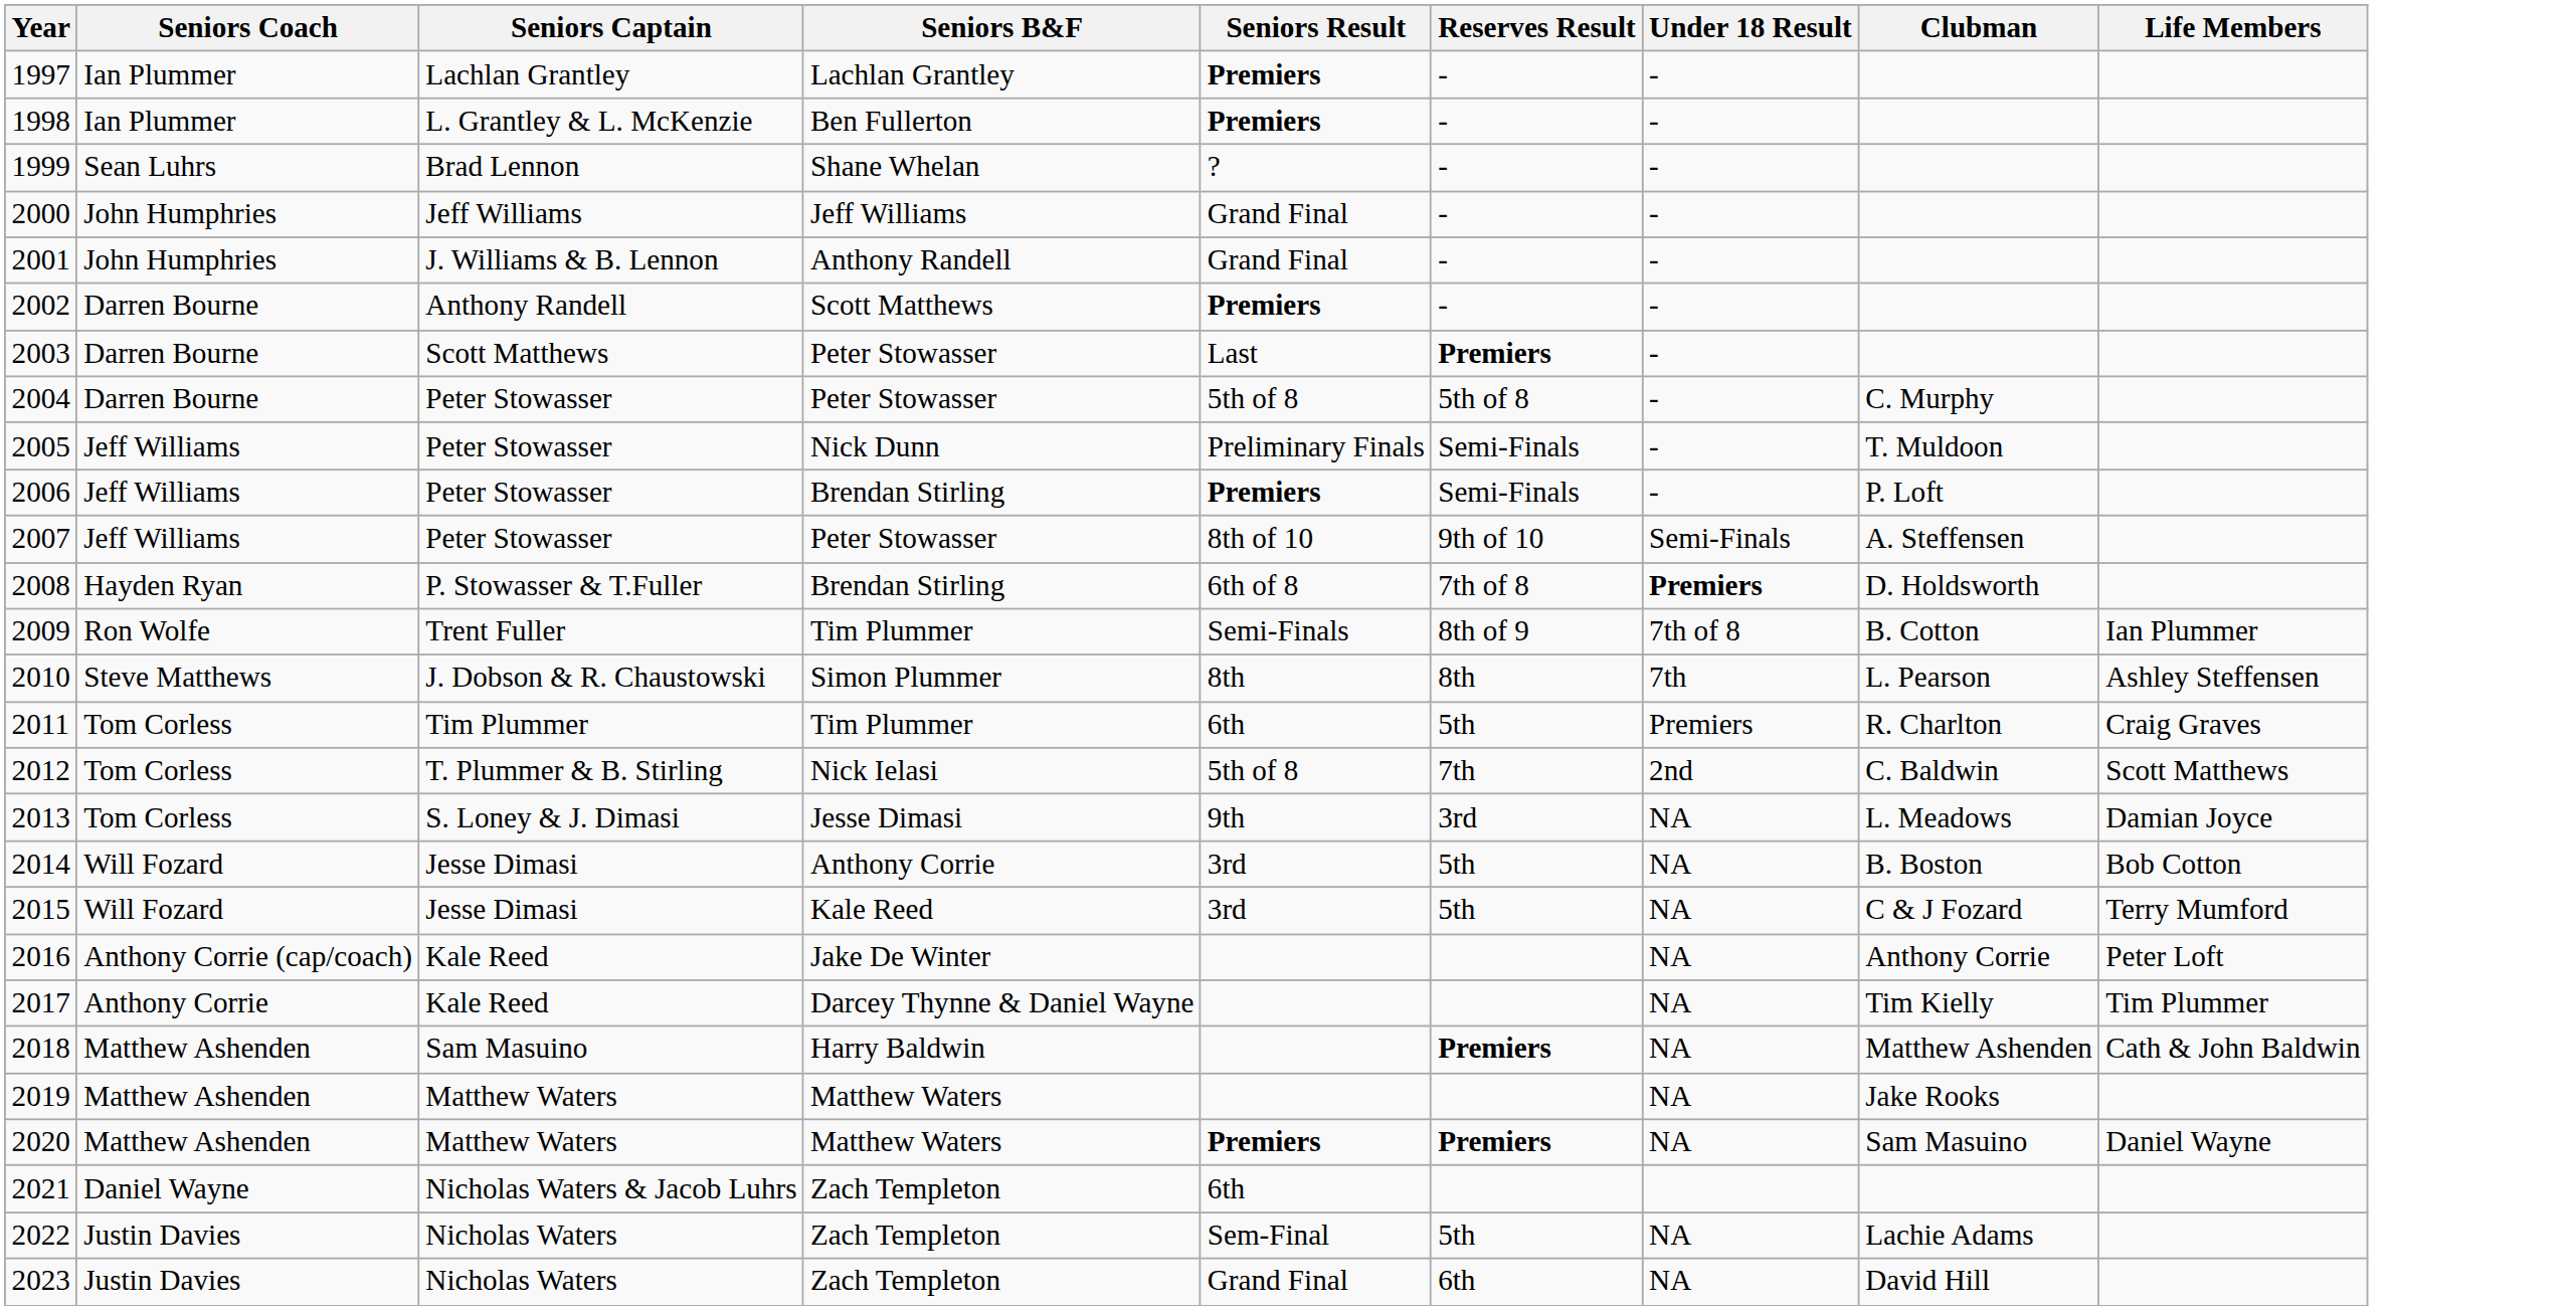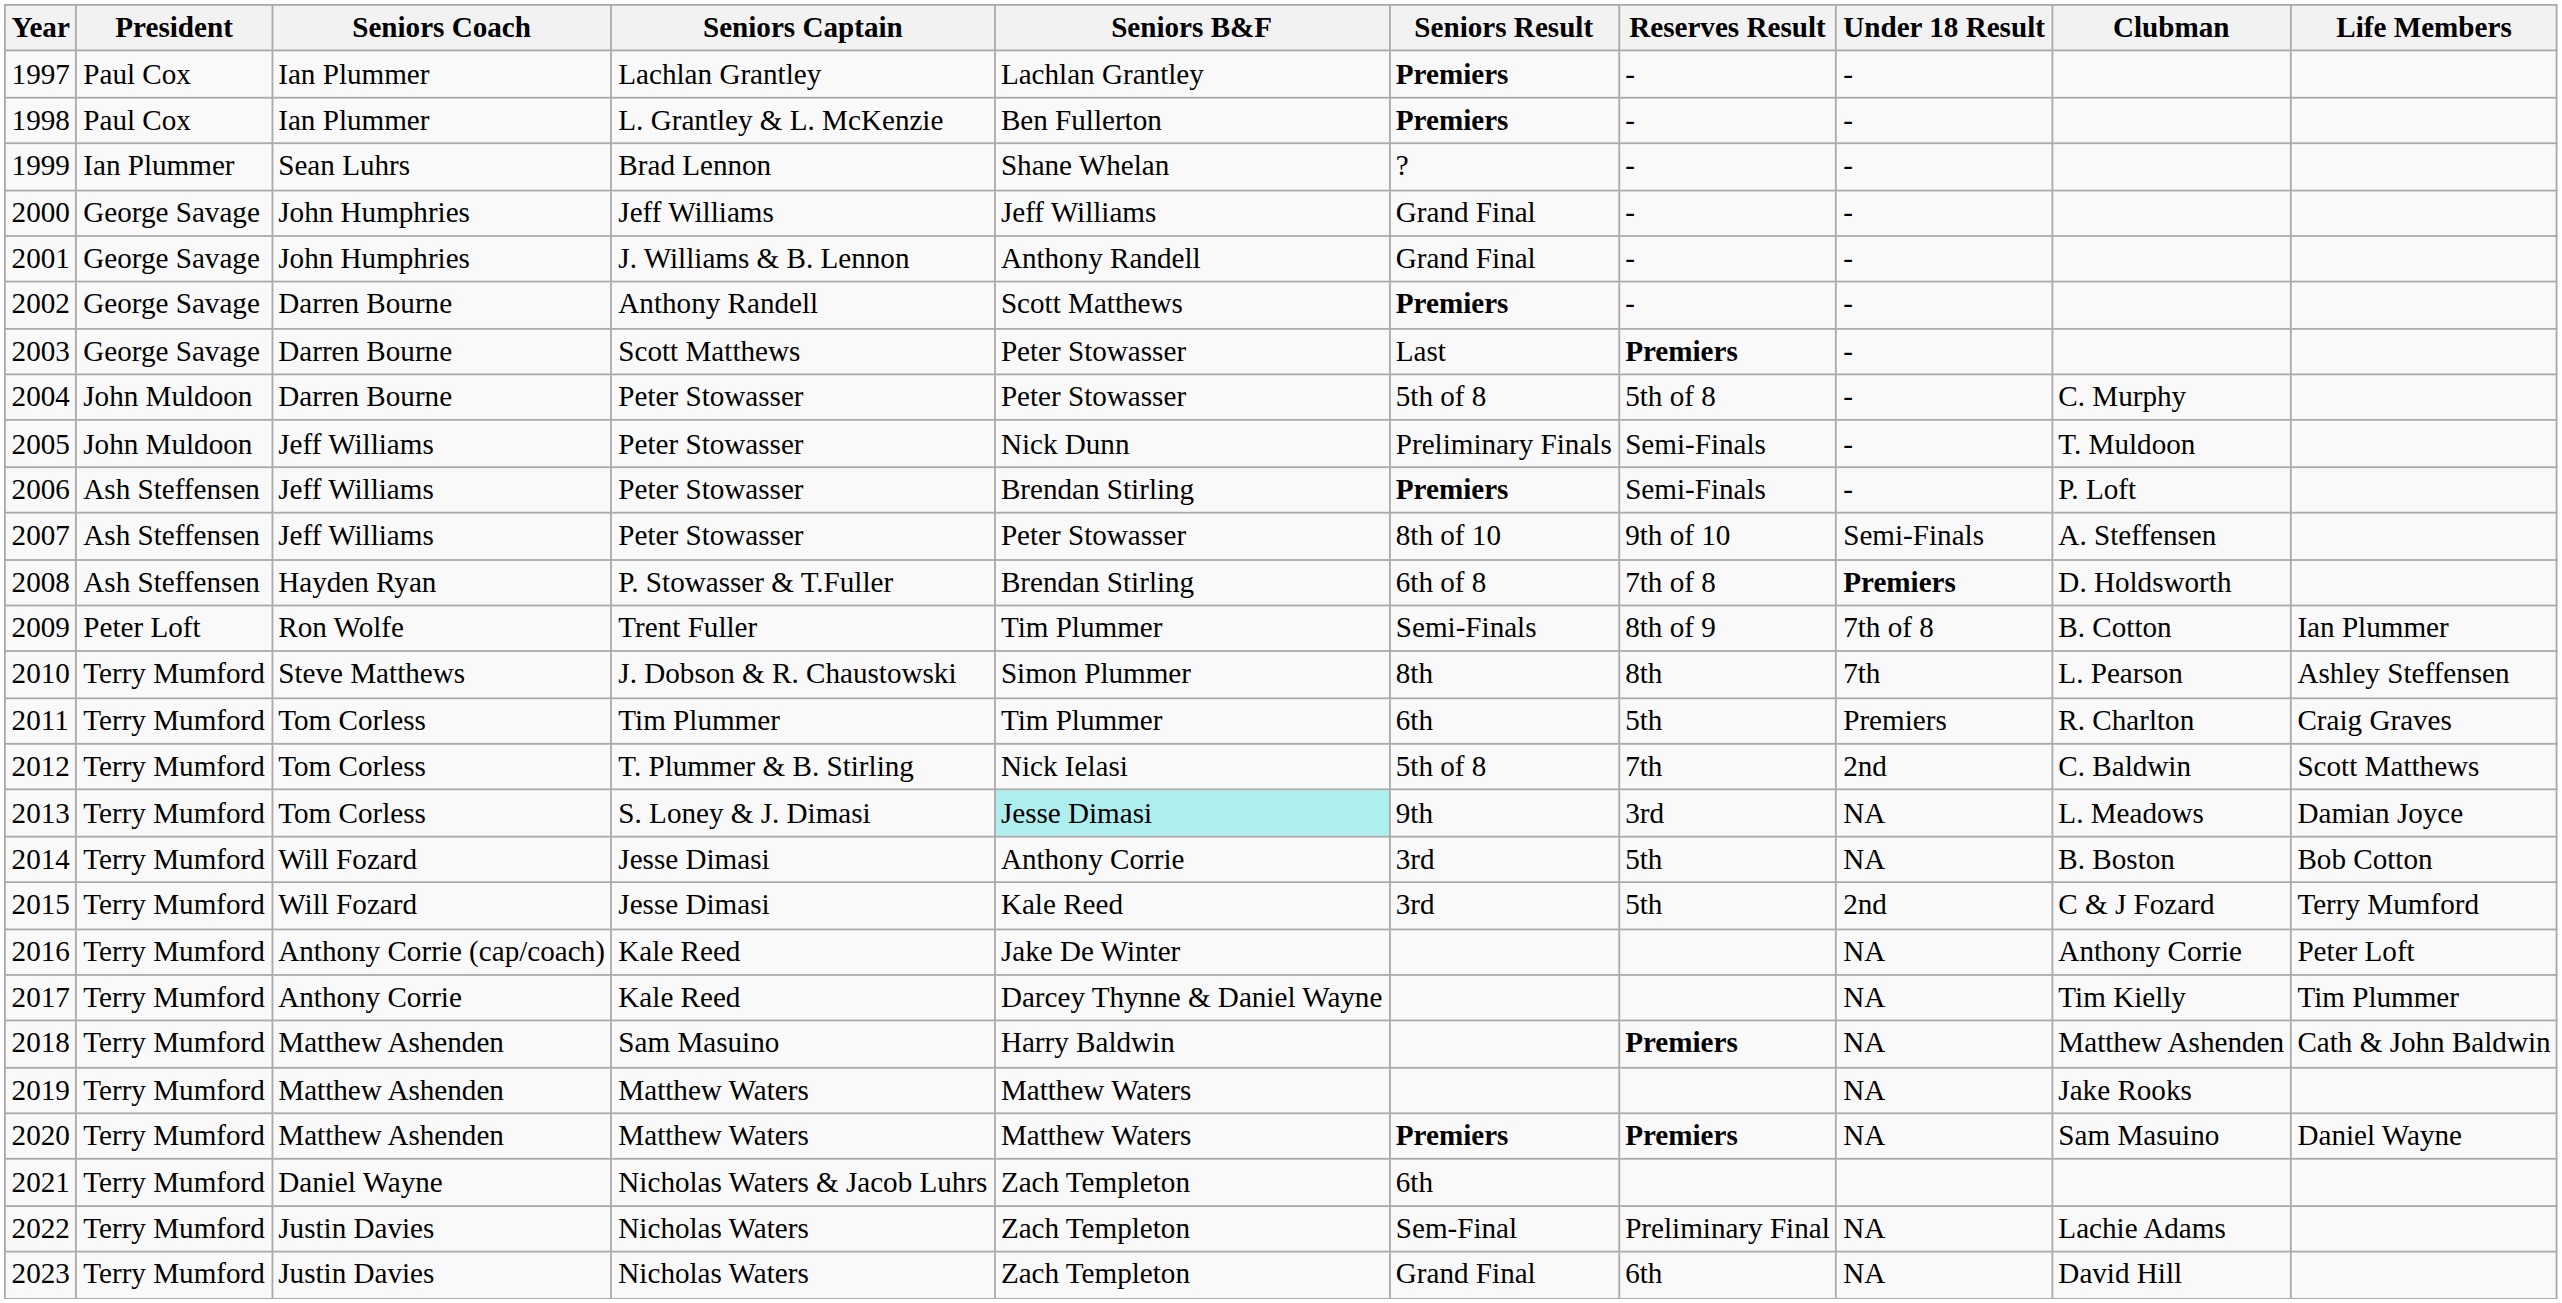+ column: President | Paul Cox | Paul Cox | Ian Plummer | George Savage | George Savage | George Savage | George Savage | John Muldoon | John Muldoon | Ash Steffensen | Ash Steffensen | Ash Steffensen | Peter Loft | Terry Mumford | Terry Mumford | Terry Mumford | Terry Mumford | Terry Mumford | Terry Mumford | Terry Mumford | Terry Mumford | Terry Mumford | Terry Mumford | Terry Mumford | Terry Mumford | Terry Mumford | Terry Mumford
2013 | Seniors B&F: no background -> paleturquoise background
2015 | Under 18 Result: NA -> 2nd
2022 | Reserves Result: 5th -> Preliminary Final
